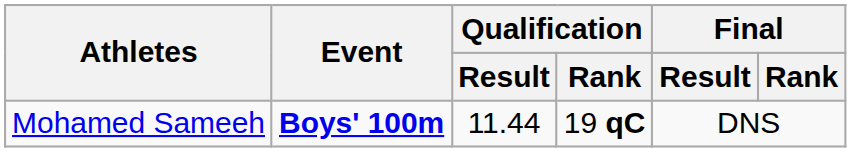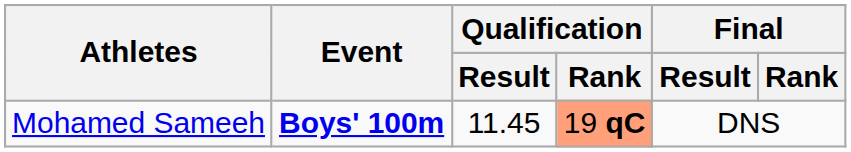Mohamed Sameeh | Qualification / Result: 11.44 -> 11.45
Mohamed Sameeh | Qualification / Rank: no background -> lightsalmon background
